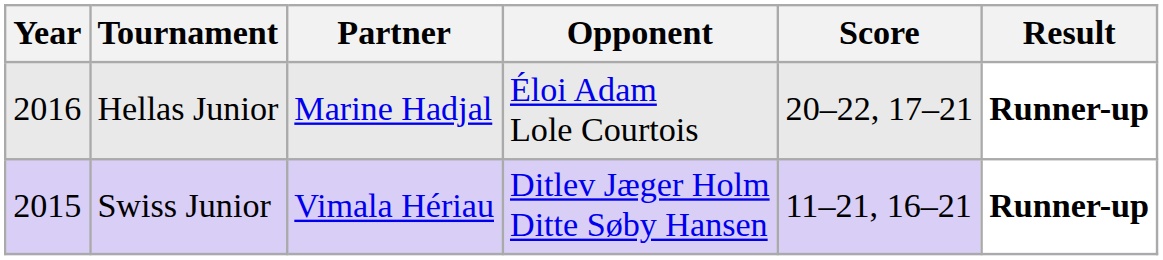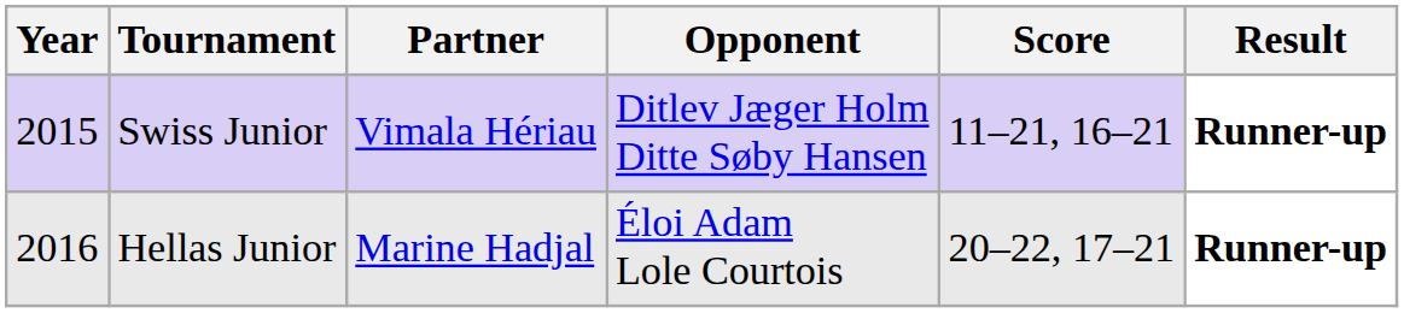rows swapped: Swiss Junior <-> Hellas Junior
